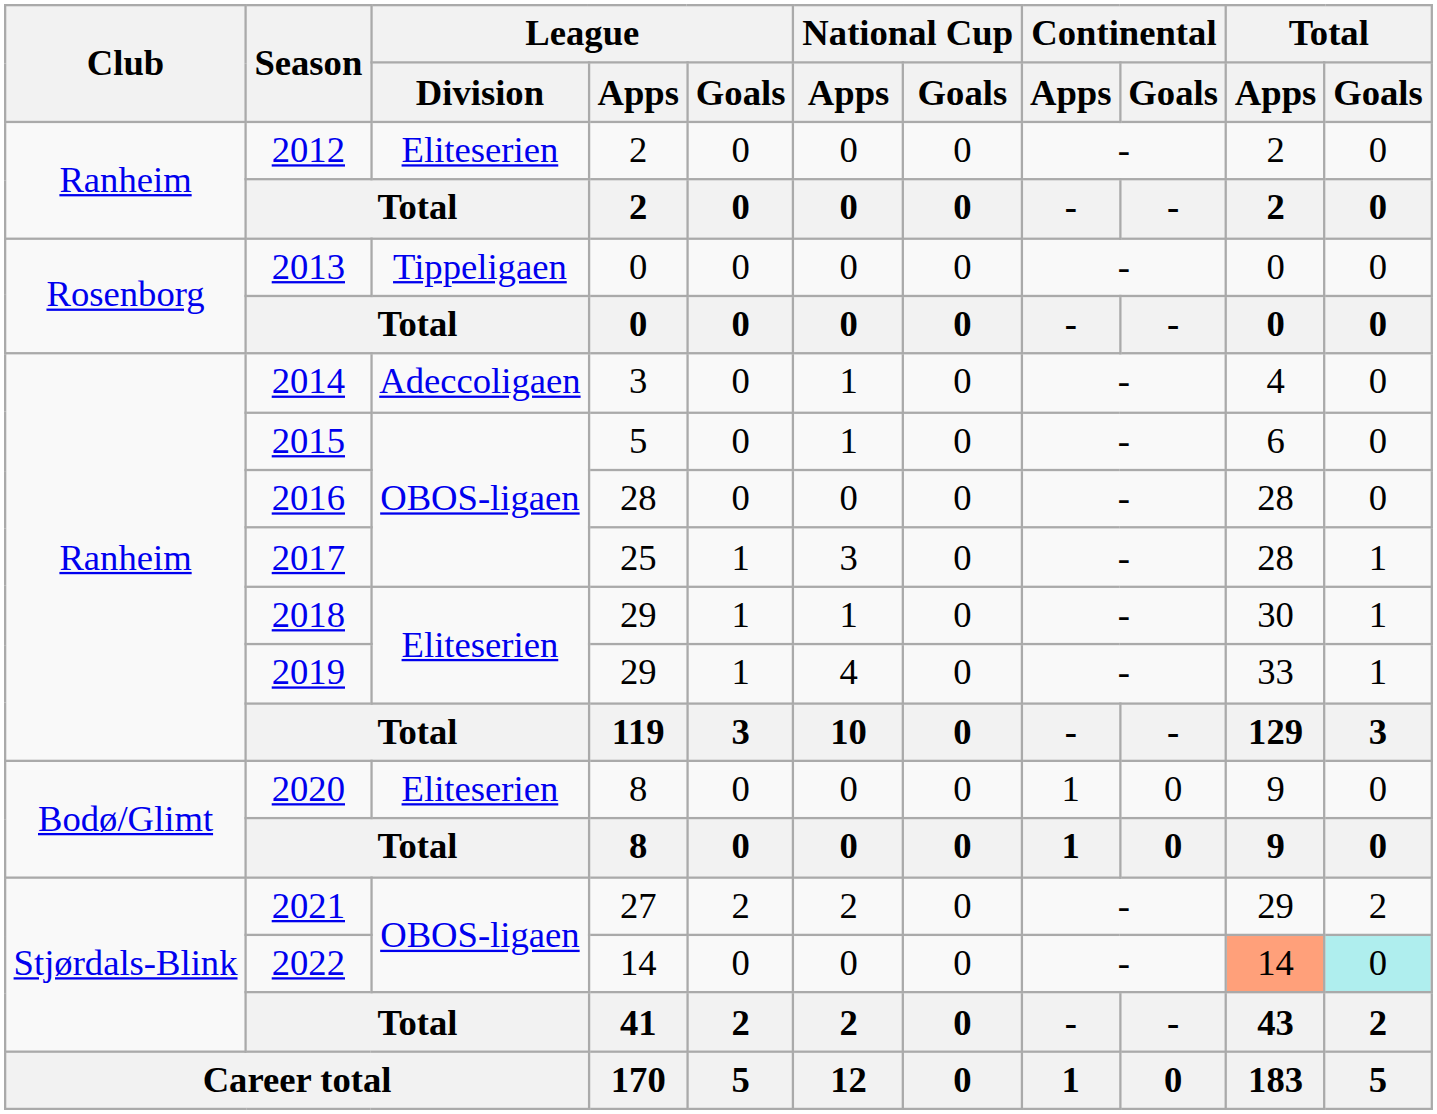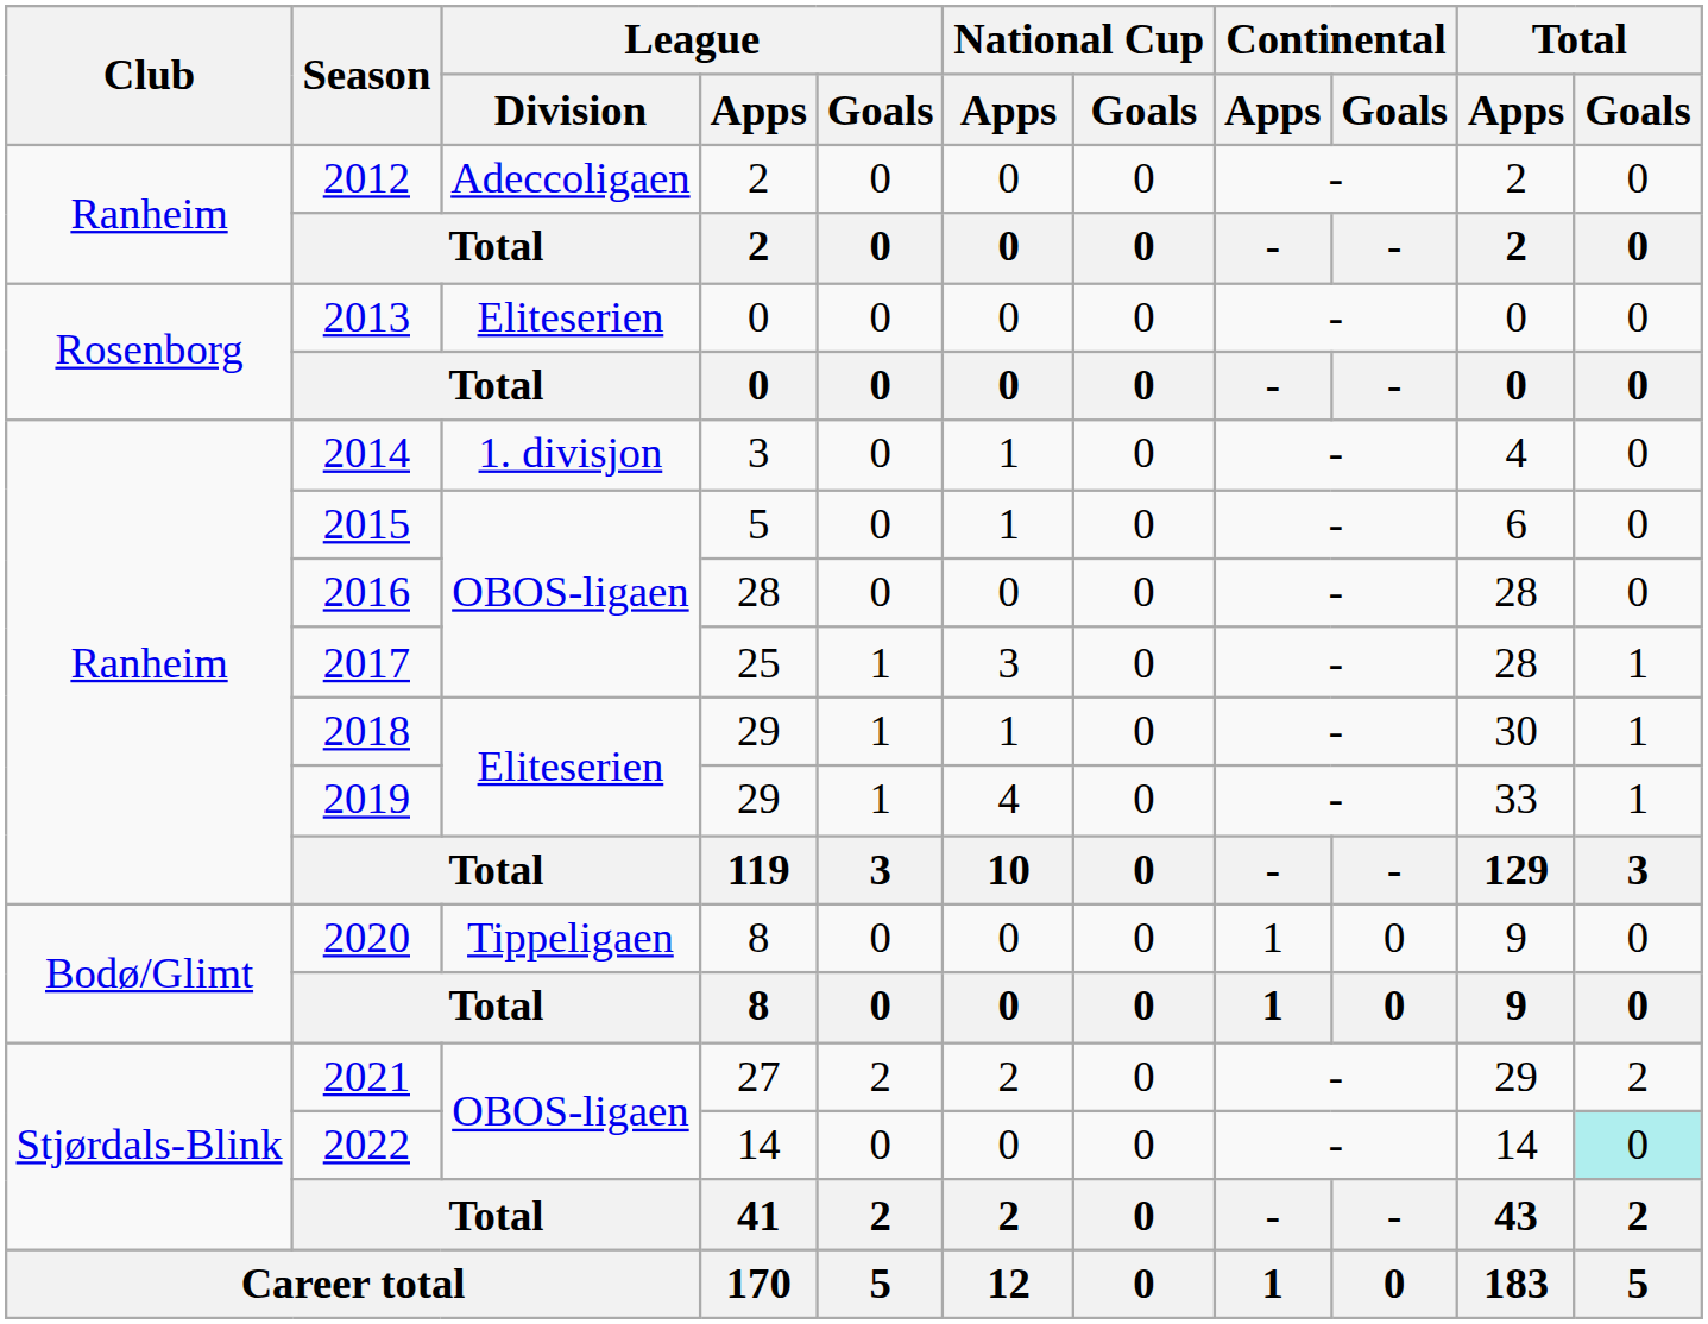2012 | League / Division: Eliteserien -> Adeccoligaen
2013 | League / Division: Tippeligaen -> Eliteserien
2014 | League / Division: Adeccoligaen -> 1. divisjon
2020 | League / Division: Eliteserien -> Tippeligaen
2022 | Total / Apps: lightsalmon background -> no background
